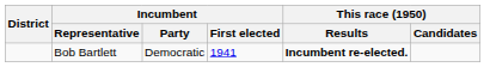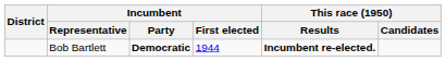Bob Bartlett | Incumbent / Party: normal -> bold
Bob Bartlett | Incumbent / First elected: 1941 -> 1944
